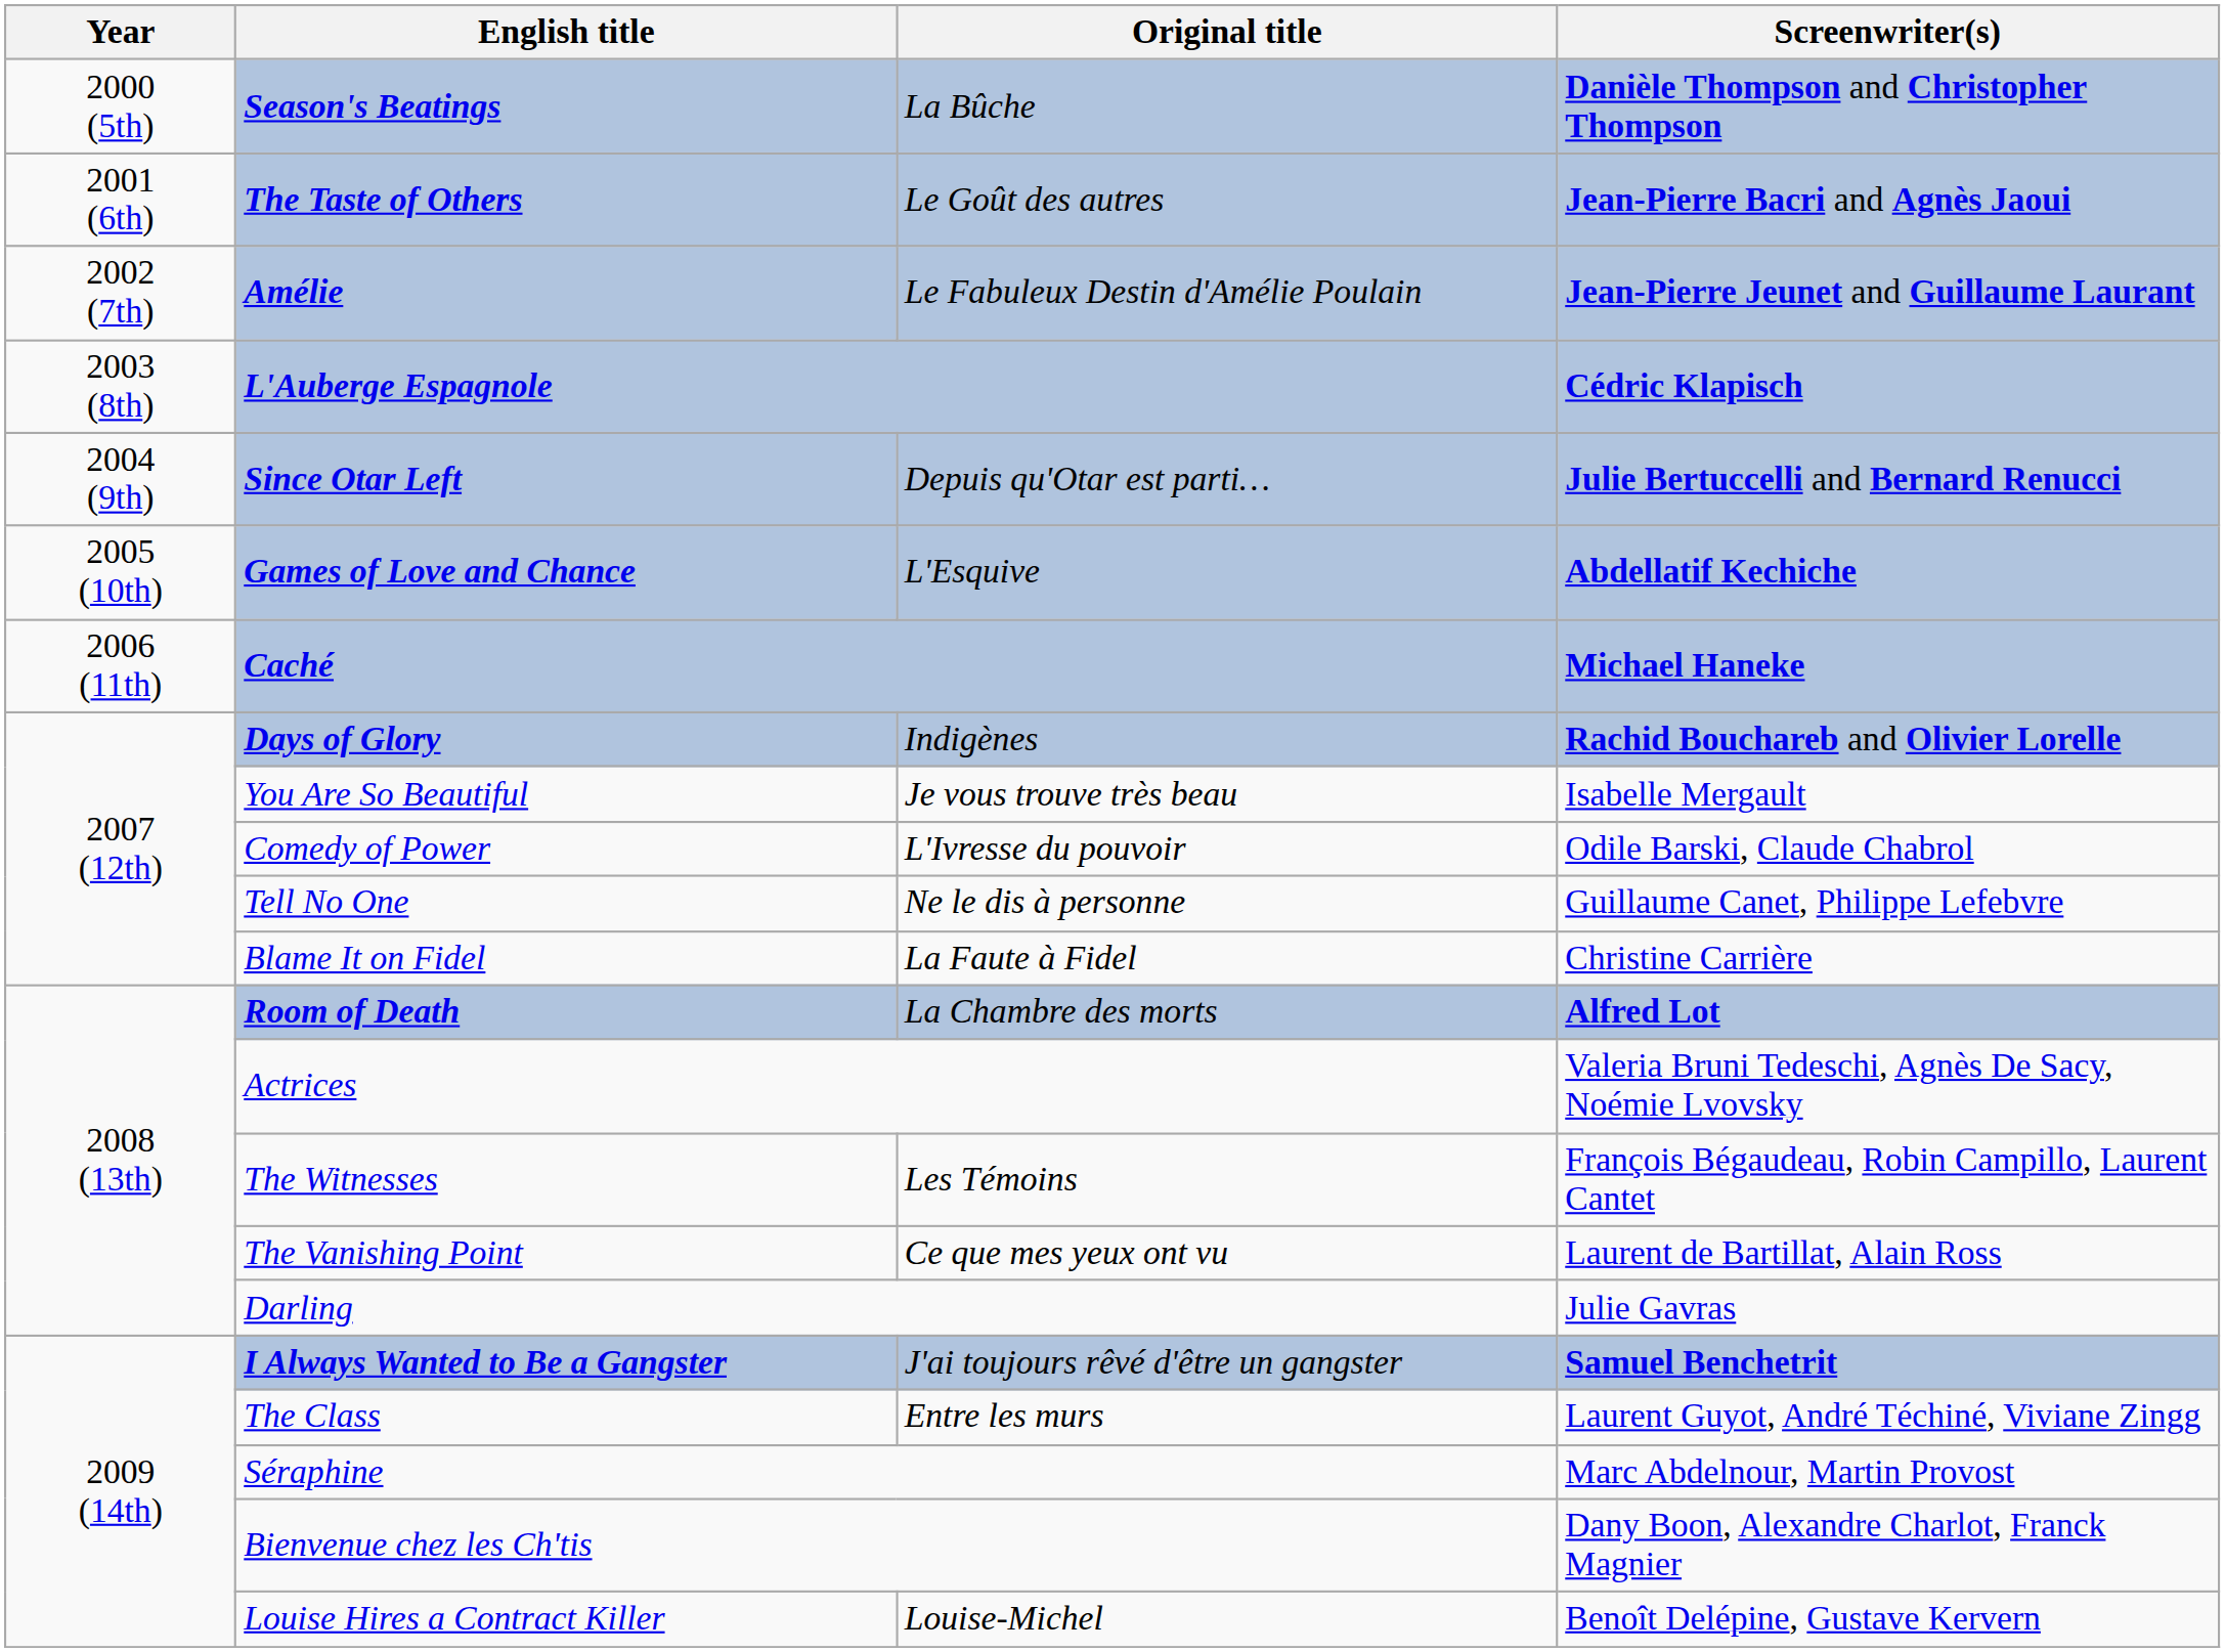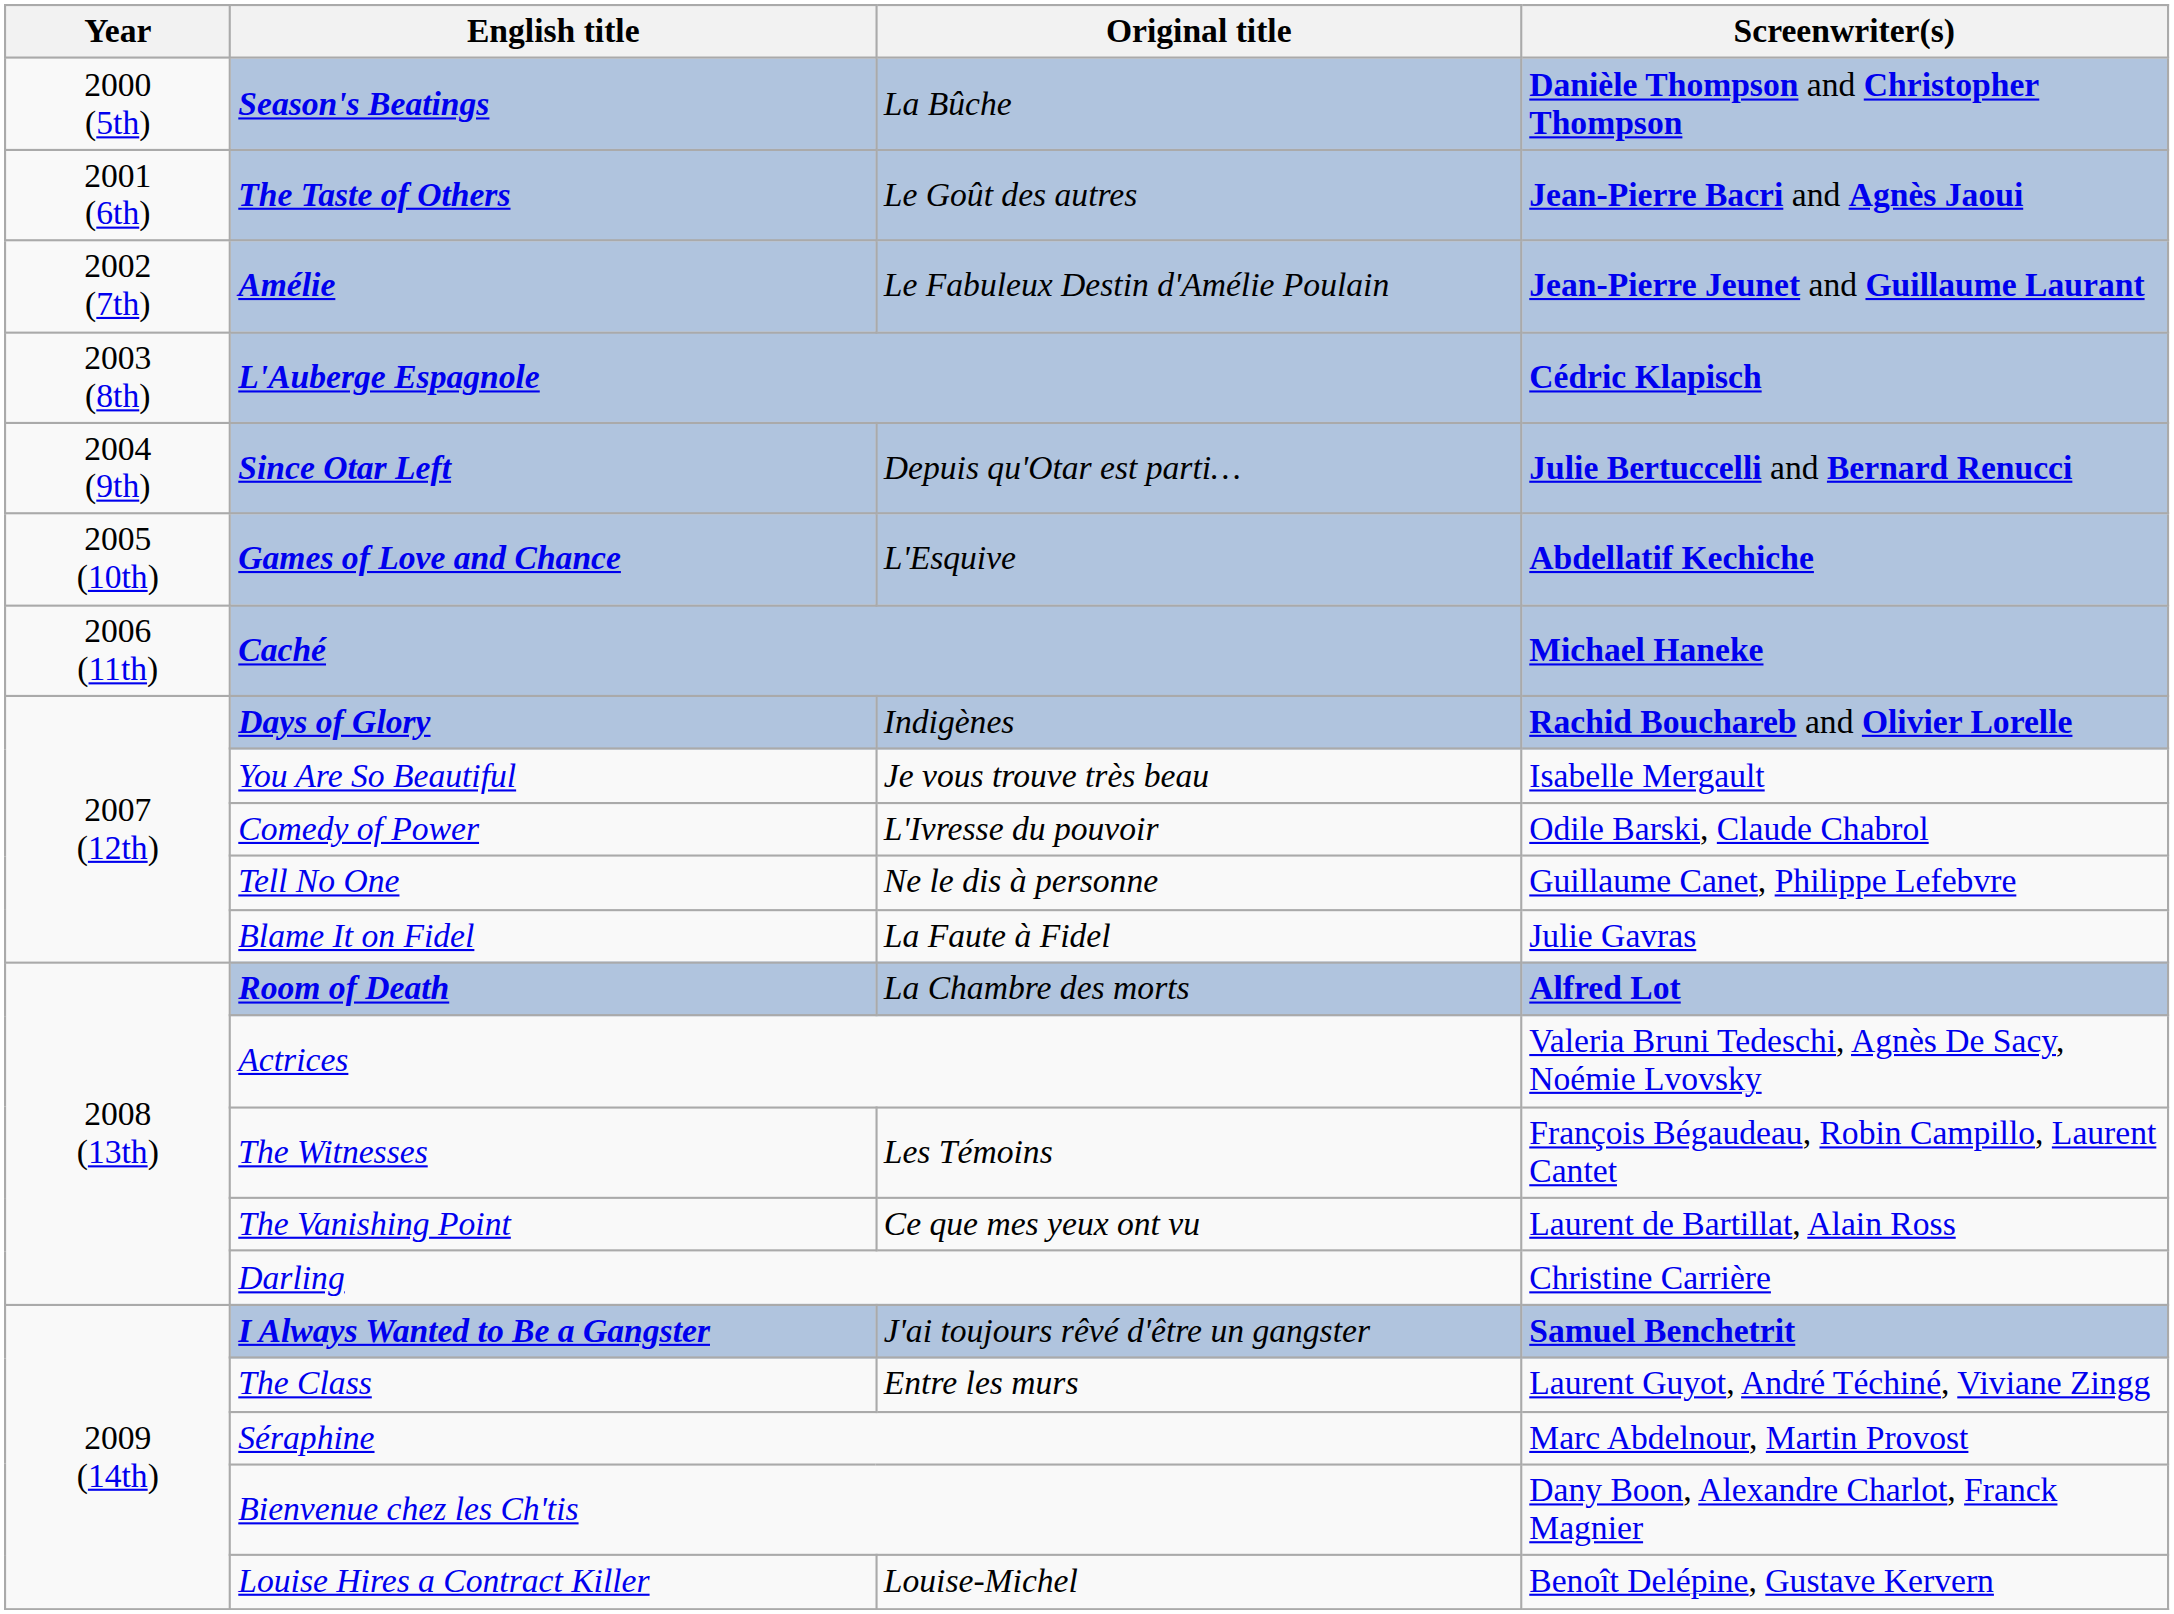Blame It on Fidel | Screenwriter(s): Christine Carrière -> Julie Gavras
Darling | Screenwriter(s): Julie Gavras -> Christine Carrière
